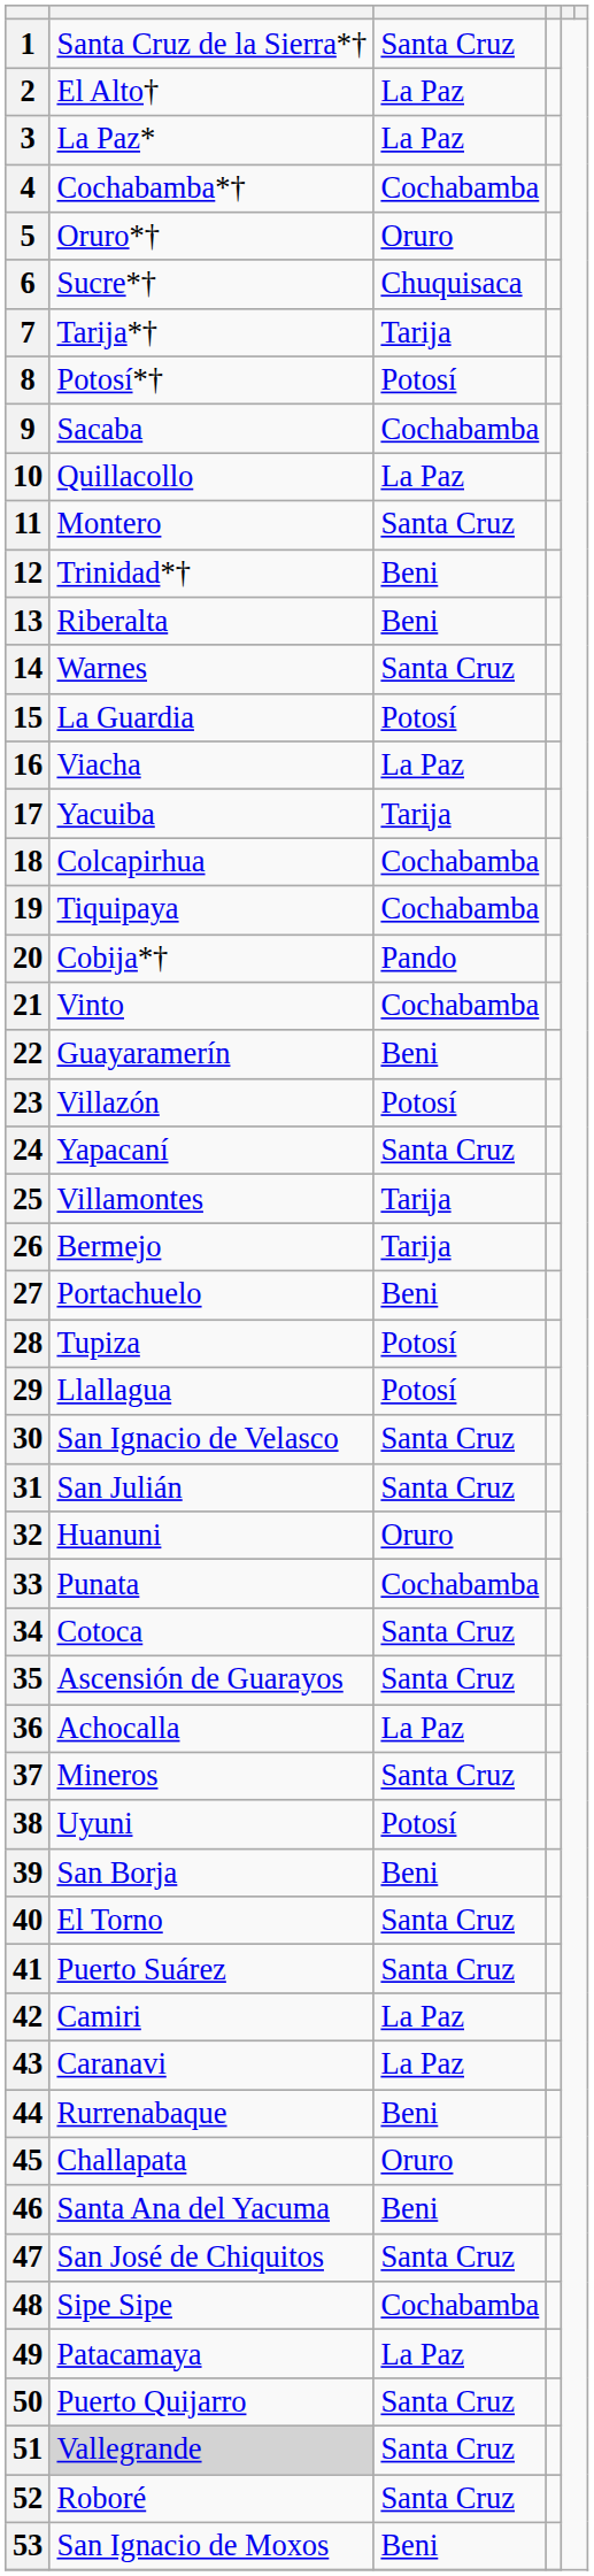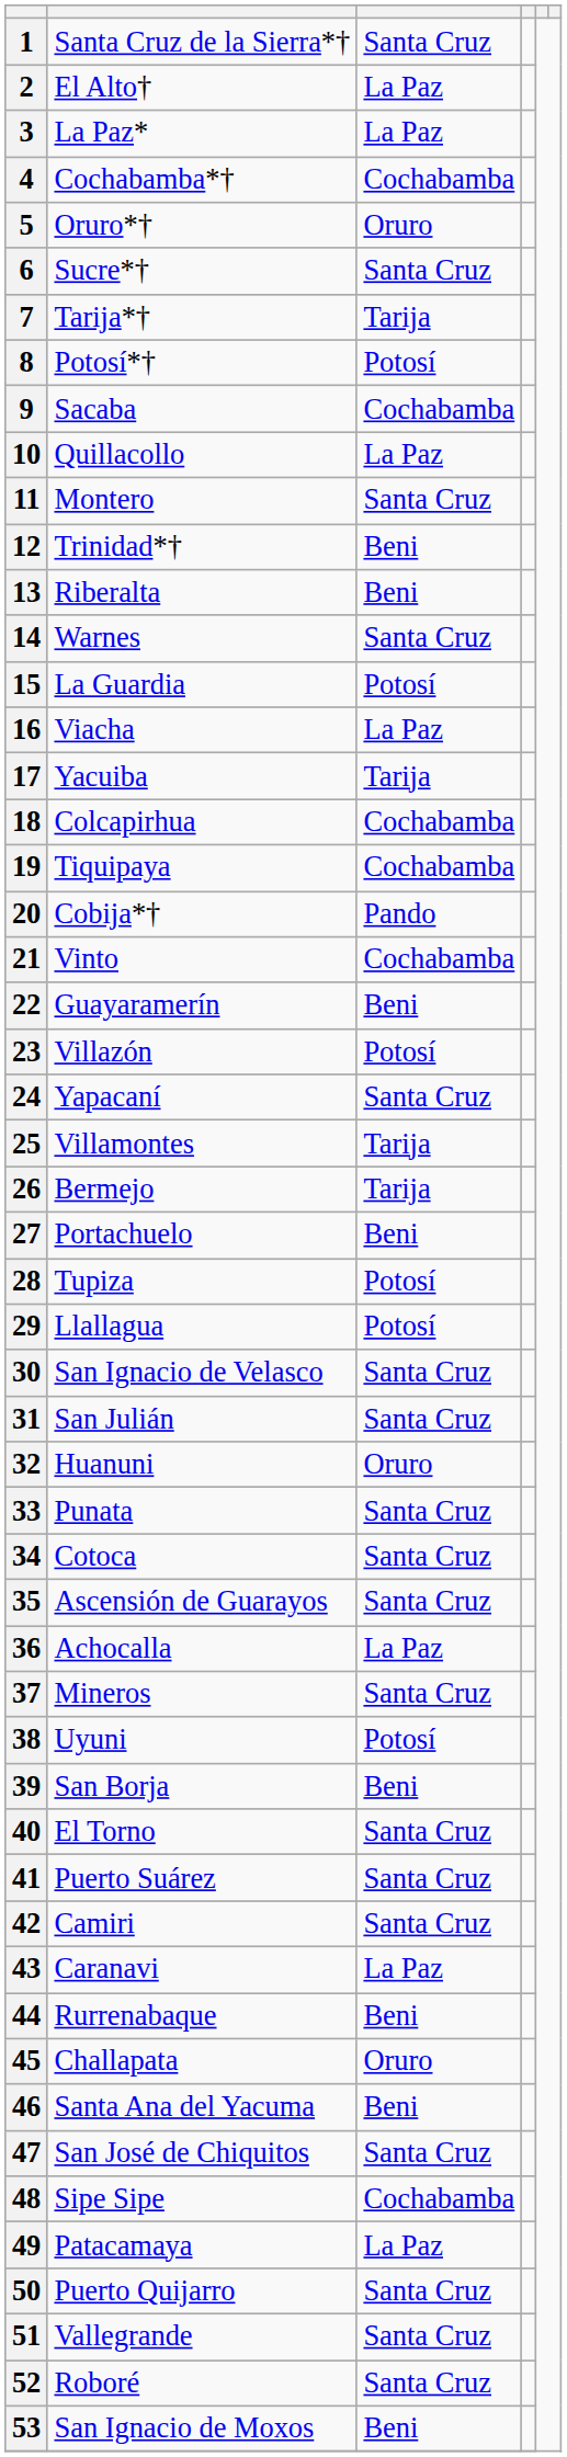6 | column 3: Chuquisaca -> Santa Cruz
33 | column 3: Cochabamba -> Santa Cruz
42 | column 3: La Paz -> Santa Cruz
51 | column 2: lightgrey background -> no background
